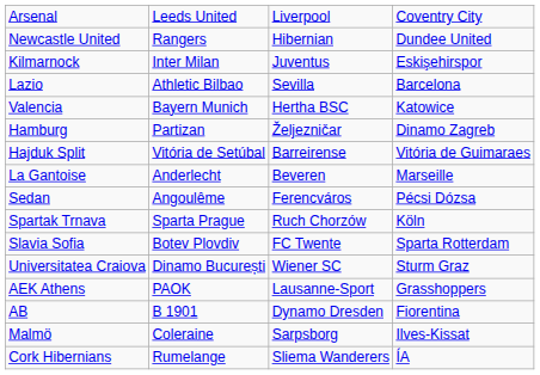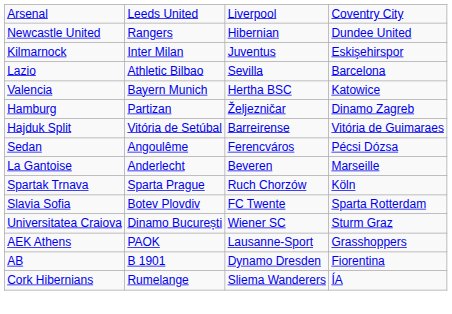rows swapped: La Gantoise <-> Sedan
- row: Malmö | Coleraine | Sarpsborg | Ilves-Kissat
